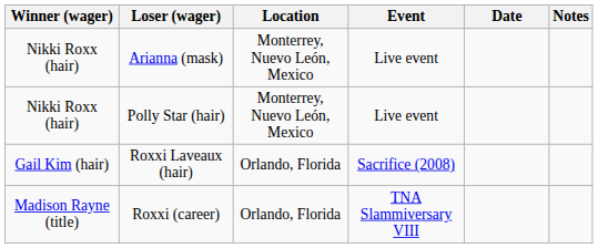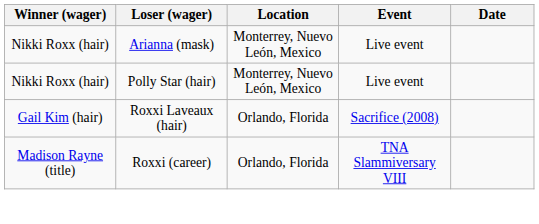- column: Notes
